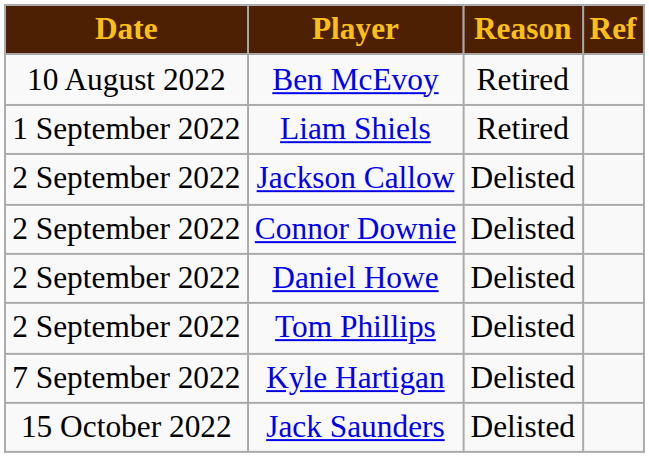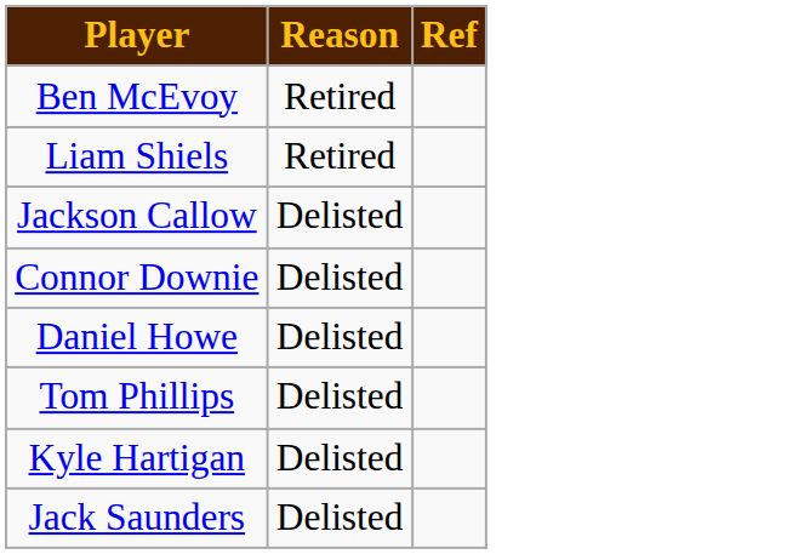- column: Date | 10 August 2022 | 1 September 2022 | 2 September 2022 | 2 September 2022 | 2 September 2022 | 2 September 2022 | 7 September 2022 | 15 October 2022
